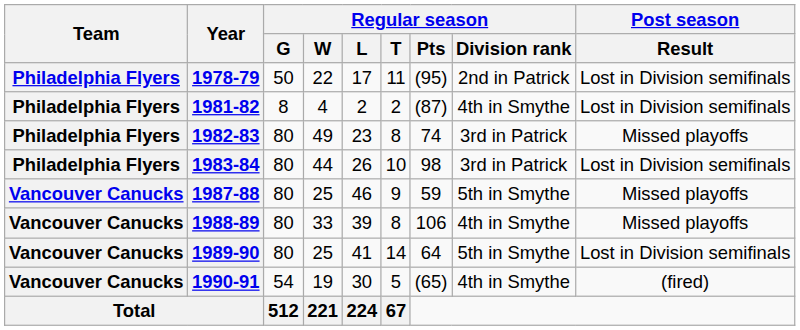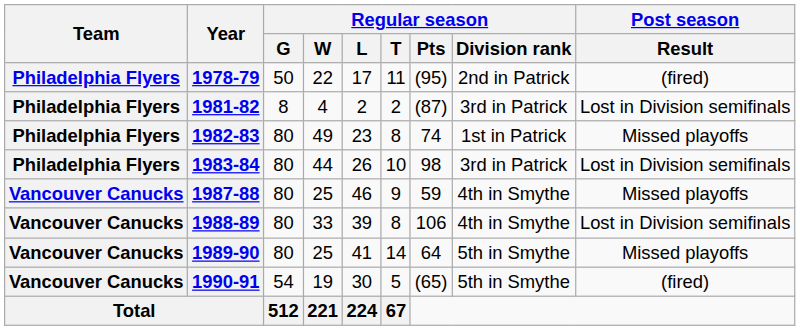1978-79 | Post season / Result: Lost in Division semifinals -> (fired)
1981-82 | Regular season / Division rank: 4th in Smythe -> 3rd in Patrick
1982-83 | Regular season / Division rank: 3rd in Patrick -> 1st in Patrick
1987-88 | Regular season / Division rank: 5th in Smythe -> 4th in Smythe
1988-89 | Post season / Result: Missed playoffs -> Lost in Division semifinals
1989-90 | Post season / Result: Lost in Division semifinals -> Missed playoffs
1990-91 | Regular season / Division rank: 4th in Smythe -> 5th in Smythe
